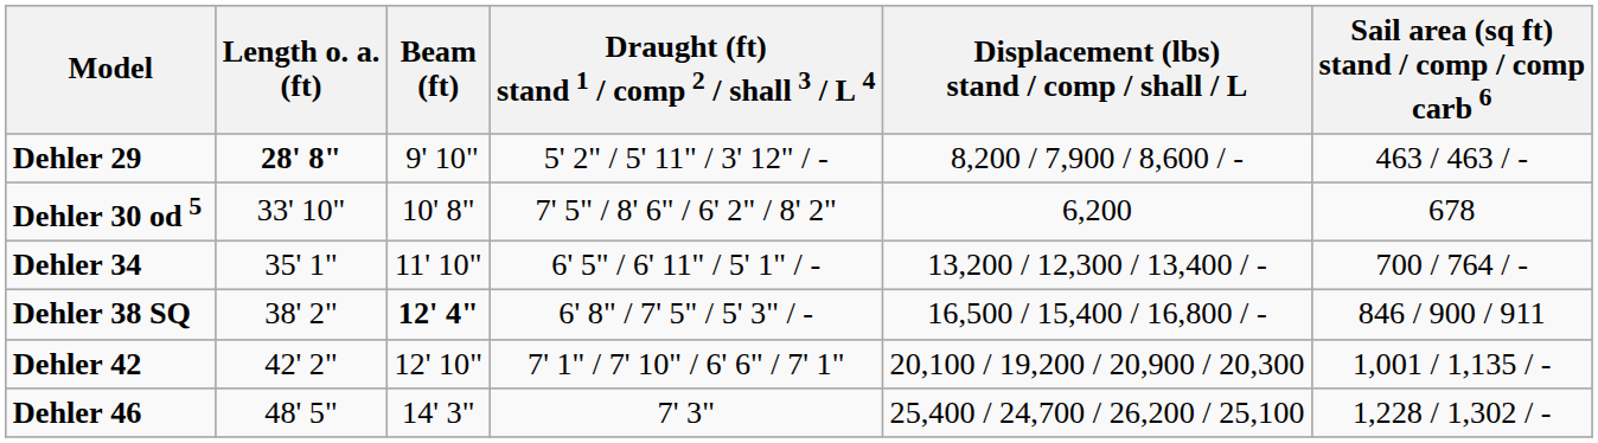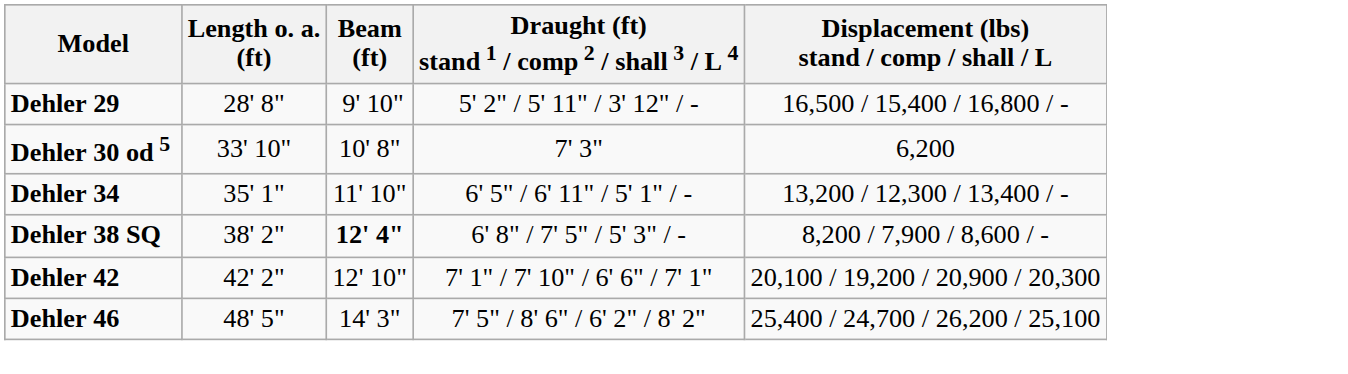- column: Sail area (sq ft) stand / comp / comp carb 6 | 463 / 463 / - | 678 | 700 / 764 / - | 846 / 900 / 911 | 1,001 / 1,135 / - | 1,228 / 1,302 / -
Dehler 29 | Length o. a. (ft): bold -> normal
Dehler 29 | Displacement (lbs) stand / comp / shall / L: 8,200 / 7,900 / 8,600 / - -> 16,500 / 15,400 / 16,800 / -
Dehler 30 od 5 | Draught (ft) stand 1 / comp 2 / shall 3 / L 4: 7' 5" / 8' 6" / 6' 2" / 8' 2" -> 7' 3"
Dehler 38 SQ | Displacement (lbs) stand / comp / shall / L: 16,500 / 15,400 / 16,800 / - -> 8,200 / 7,900 / 8,600 / -
Dehler 46 | Draught (ft) stand 1 / comp 2 / shall 3 / L 4: 7' 3" -> 7' 5" / 8' 6" / 6' 2" / 8' 2"
